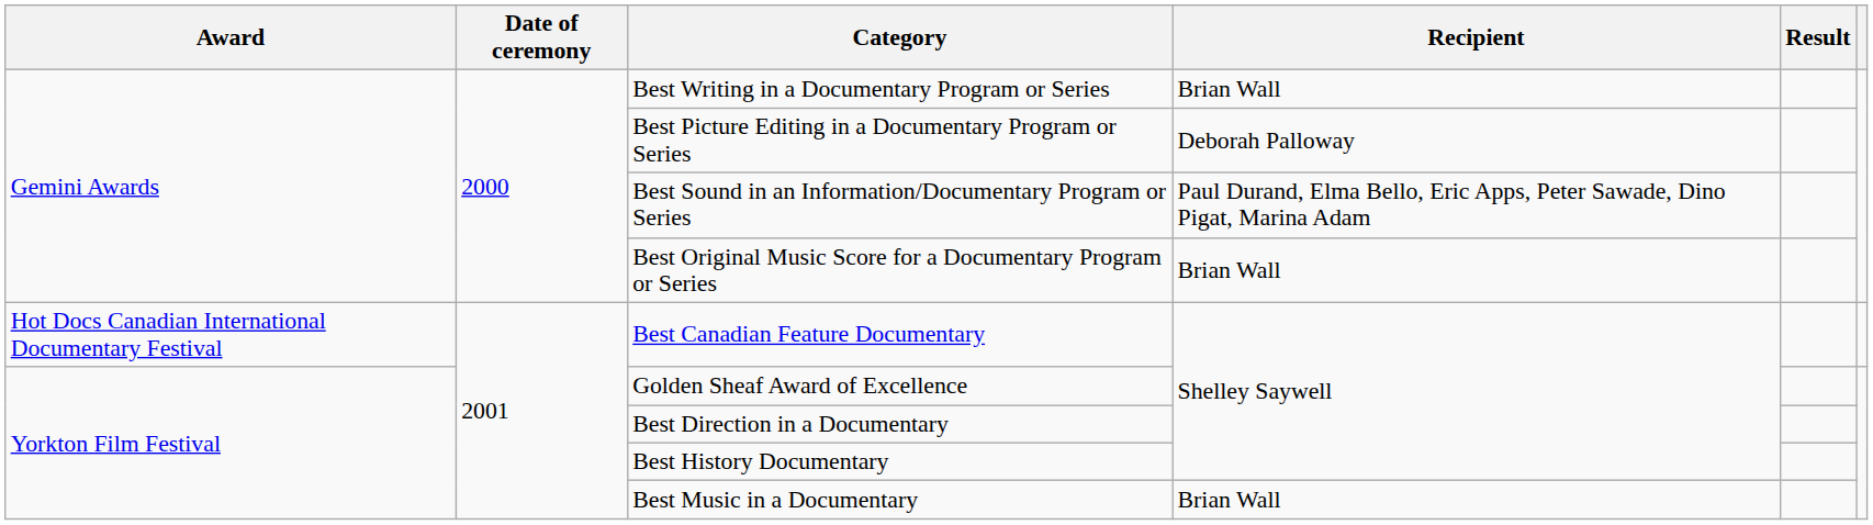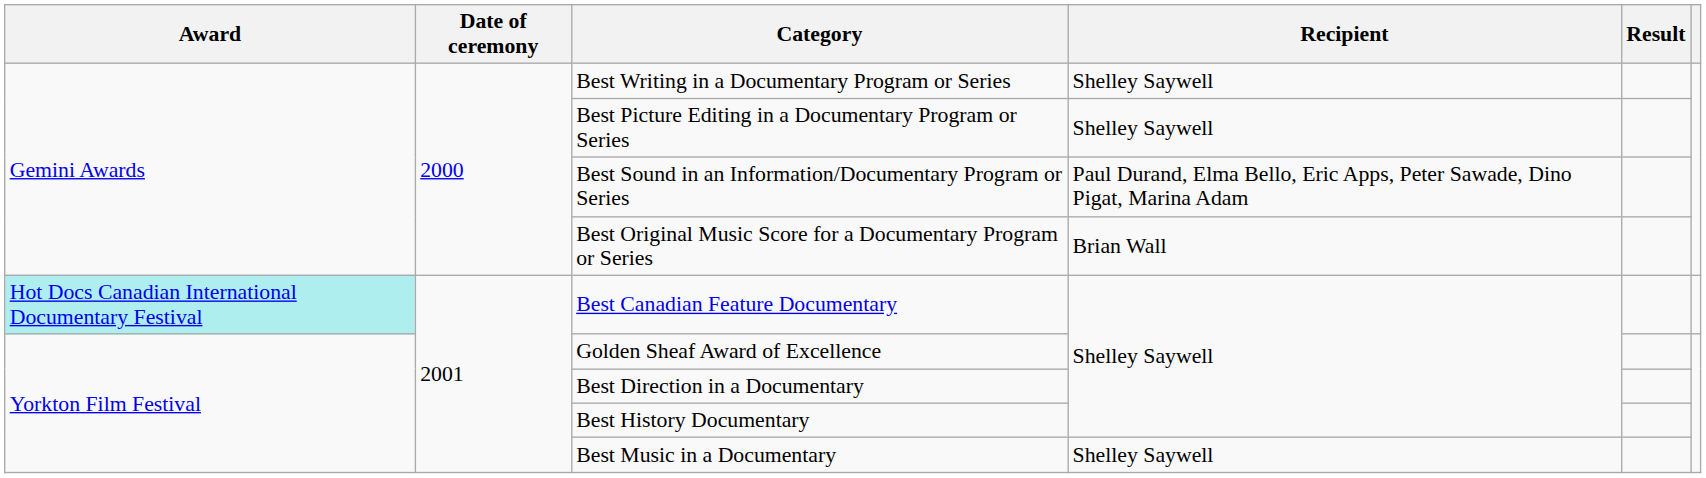Best Writing in a Documentary Program or Series | Recipient: Brian Wall -> Shelley Saywell
Best Picture Editing in a Documentary Program or Series | Recipient: Deborah Palloway -> Shelley Saywell
Best Canadian Feature Documentary | Award: no background -> paleturquoise background
Best Music in a Documentary | Recipient: Brian Wall -> Shelley Saywell
